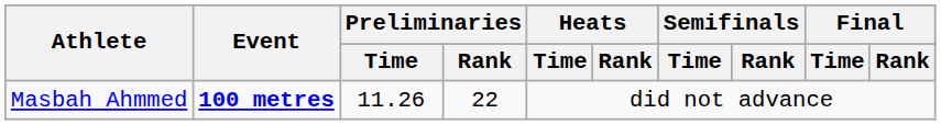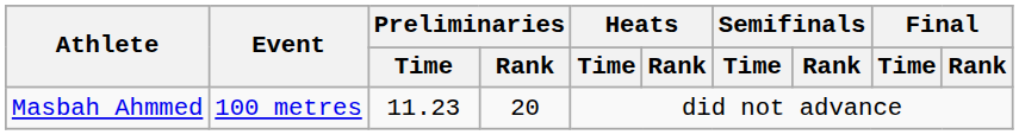Masbah Ahmmed | Event: bold -> normal
Masbah Ahmmed | Preliminaries / Time: 11.26 -> 11.23
Masbah Ahmmed | Preliminaries / Rank: 22 -> 20
